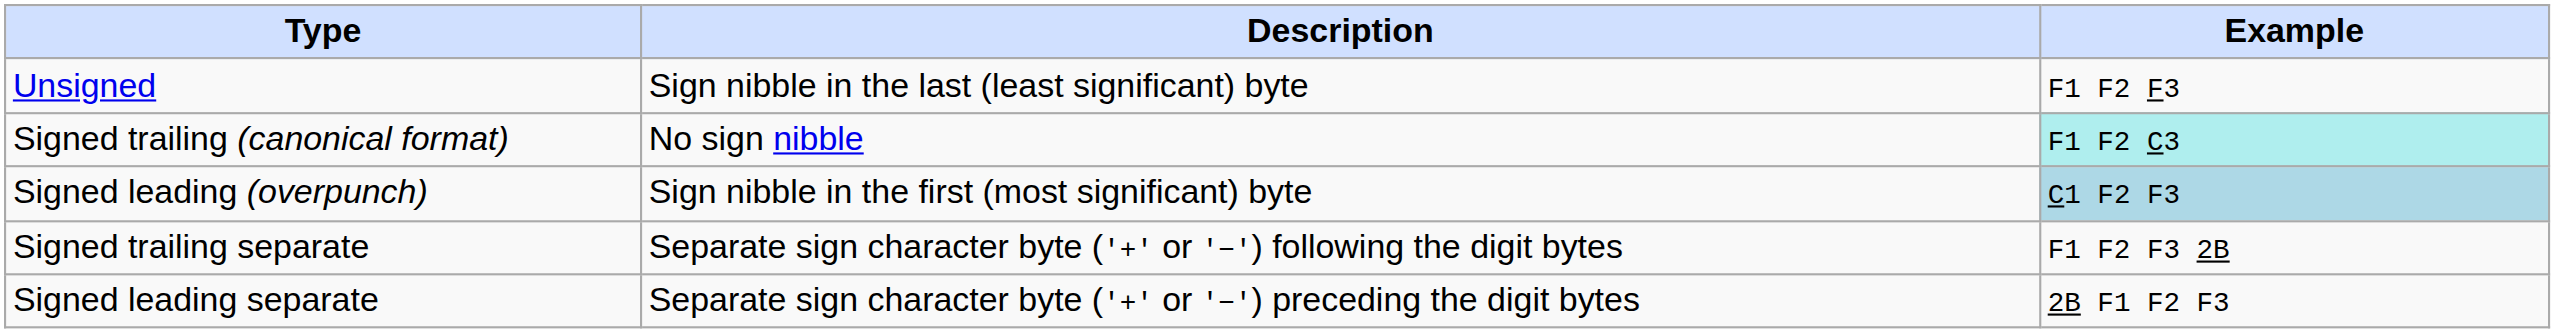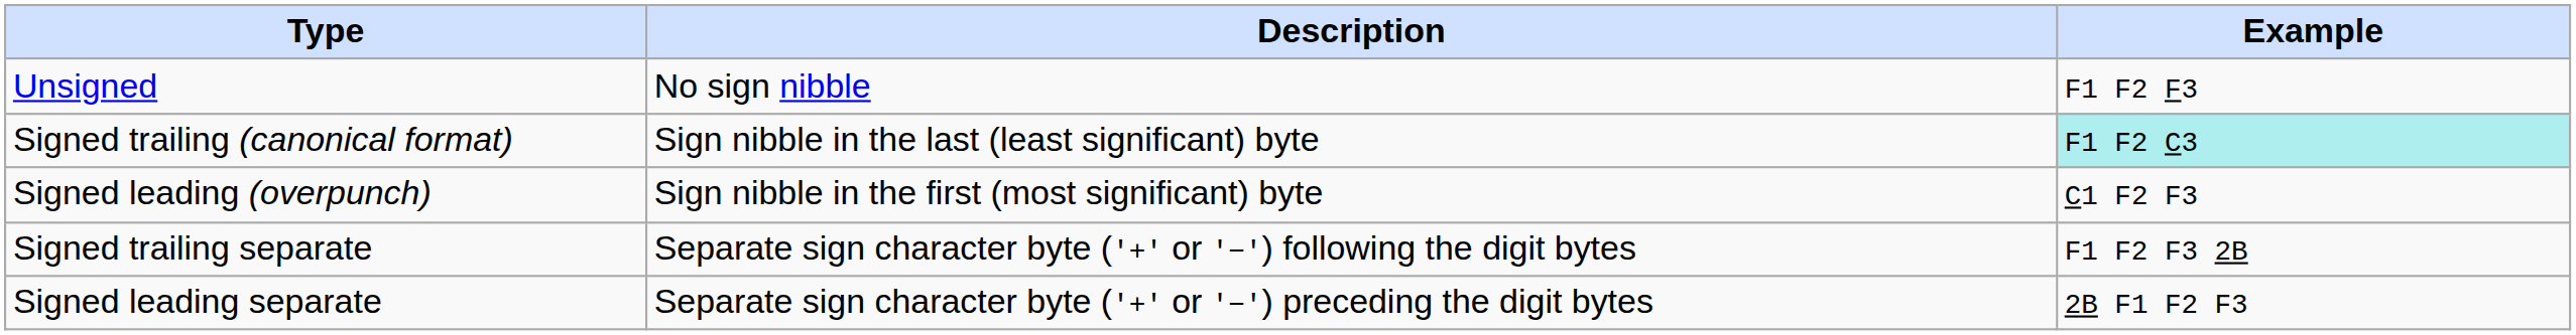Unsigned | Description: Sign nibble in the last (least significant) byte -> No sign nibble
Signed trailing (canonical format) | Description: No sign nibble -> Sign nibble in the last (least significant) byte
Signed leading (overpunch) | Example: lightblue background -> no background
